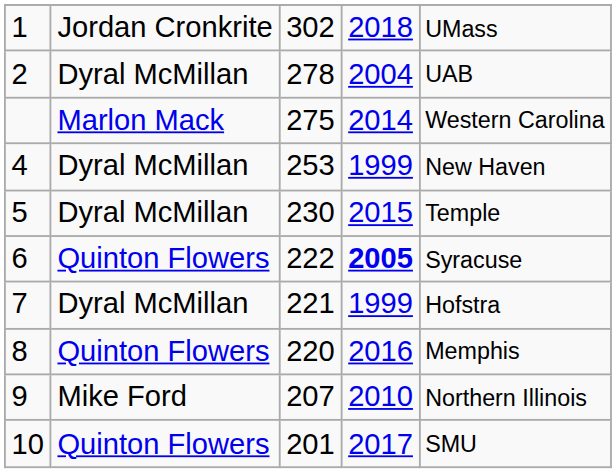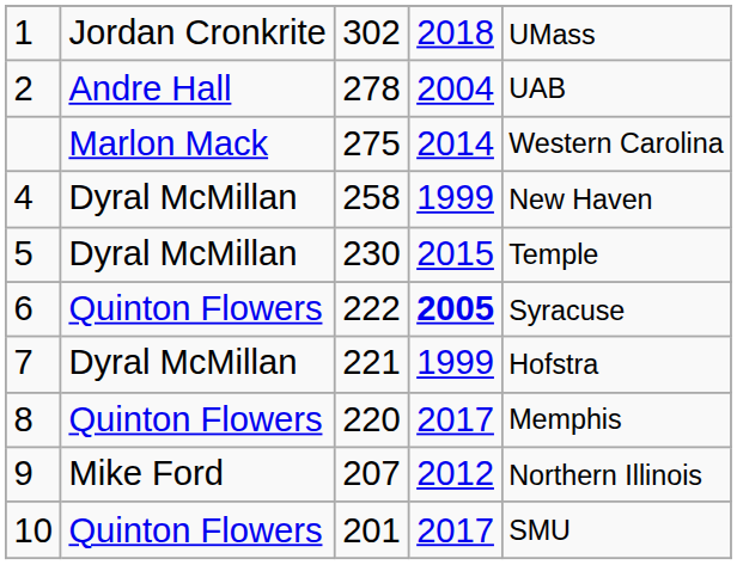2 | column 2: Dyral McMillan -> Andre Hall
4 | column 3: 253 -> 258
8 | column 4: 2016 -> 2017
9 | column 4: 2010 -> 2012
